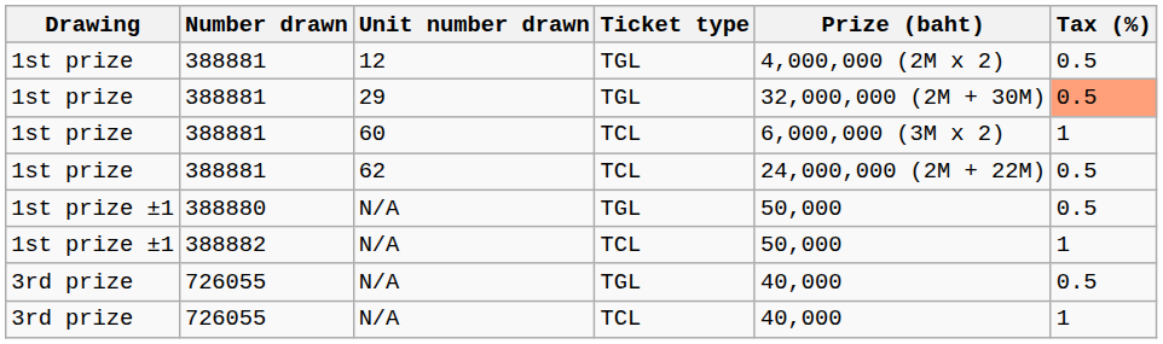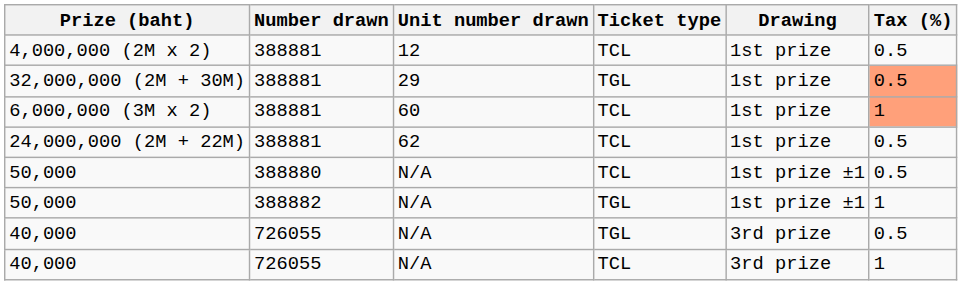columns swapped: Drawing <-> Prize (baht)
12 | Ticket type: TGL -> TCL
60 | Tax (%): no background -> lightsalmon background
388880 / N/A | Ticket type: TGL -> TCL
388882 / N/A | Ticket type: TCL -> TGL
